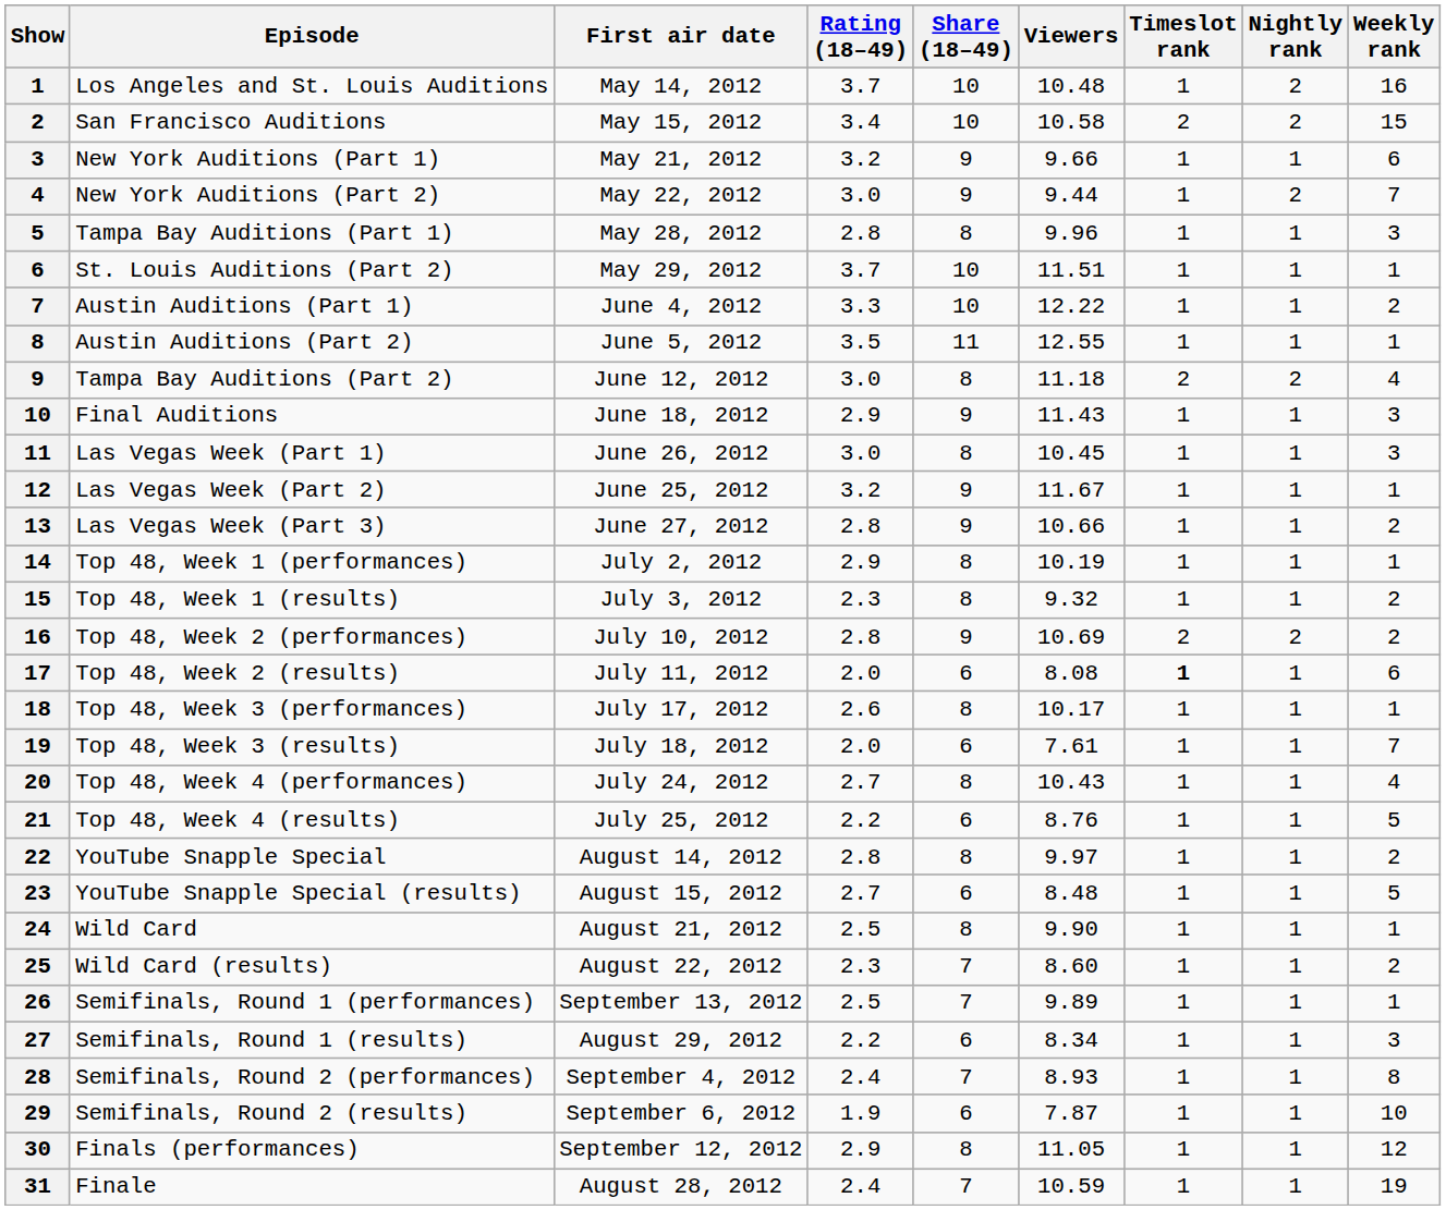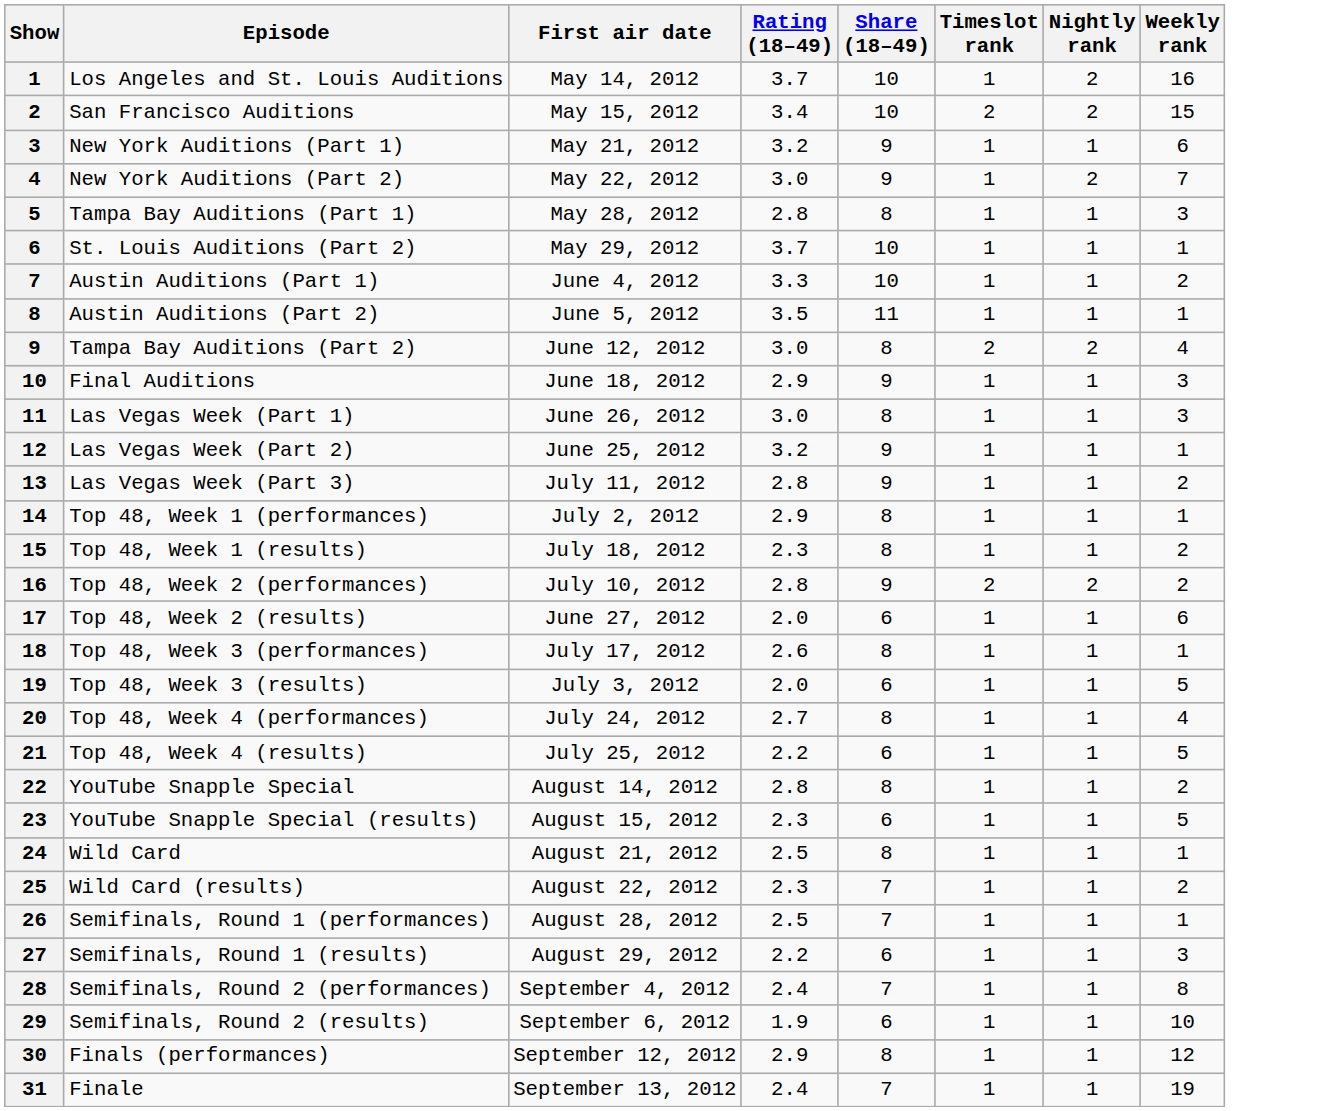- column: Viewers | 10.48 | 10.58 | 9.66 | 9.44 | 9.96 | 11.51 | 12.22 | 12.55 | 11.18 | 11.43 | 10.45 | 11.67 | 10.66 | 10.19 | 9.32 | 10.69 | 8.08 | 10.17 | 7.61 | 10.43 | 8.76 | 9.97 | 8.48 | 9.90 | 8.60 | 9.89 | 8.34 | 8.93 | 7.87 | 11.05 | 10.59
Las Vegas Week (Part 3) | First air date: June 27, 2012 -> July 11, 2012
Top 48, Week 1 (results) | First air date: July 3, 2012 -> July 18, 2012
Top 48, Week 2 (results) | First air date: July 11, 2012 -> June 27, 2012
Top 48, Week 2 (results) | Timeslot rank: bold -> normal
Top 48, Week 3 (results) | First air date: July 18, 2012 -> July 3, 2012
Top 48, Week 3 (results) | Weekly rank: 7 -> 5
YouTube Snapple Special (results) | Rating (18–49): 2.7 -> 2.3
Semifinals, Round 1 (performances) | First air date: September 13, 2012 -> August 28, 2012
Finale | First air date: August 28, 2012 -> September 13, 2012
